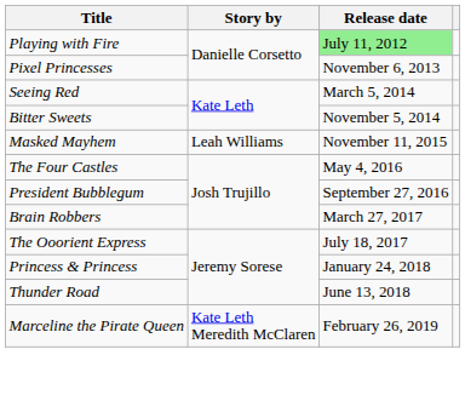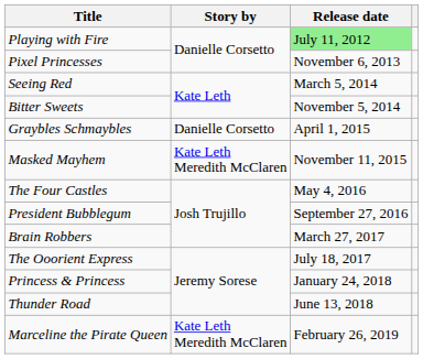+ row: Graybles Schmaybles | Danielle Corsetto | April 1, 2015
Masked Mayhem | Story by: Leah Williams -> Kate Leth Meredith McClaren
